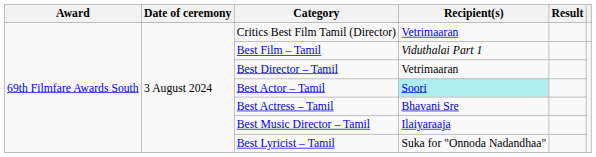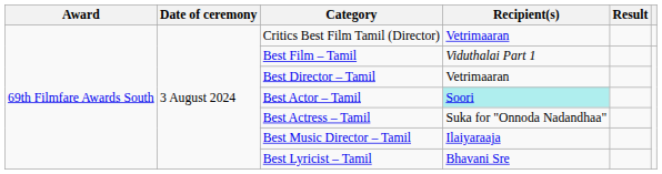Best Actress – Tamil | Recipient(s): Bhavani Sre -> Suka for "Onnoda Nadandhaa"
Best Lyricist – Tamil | Recipient(s): Suka for "Onnoda Nadandhaa" -> Bhavani Sre
